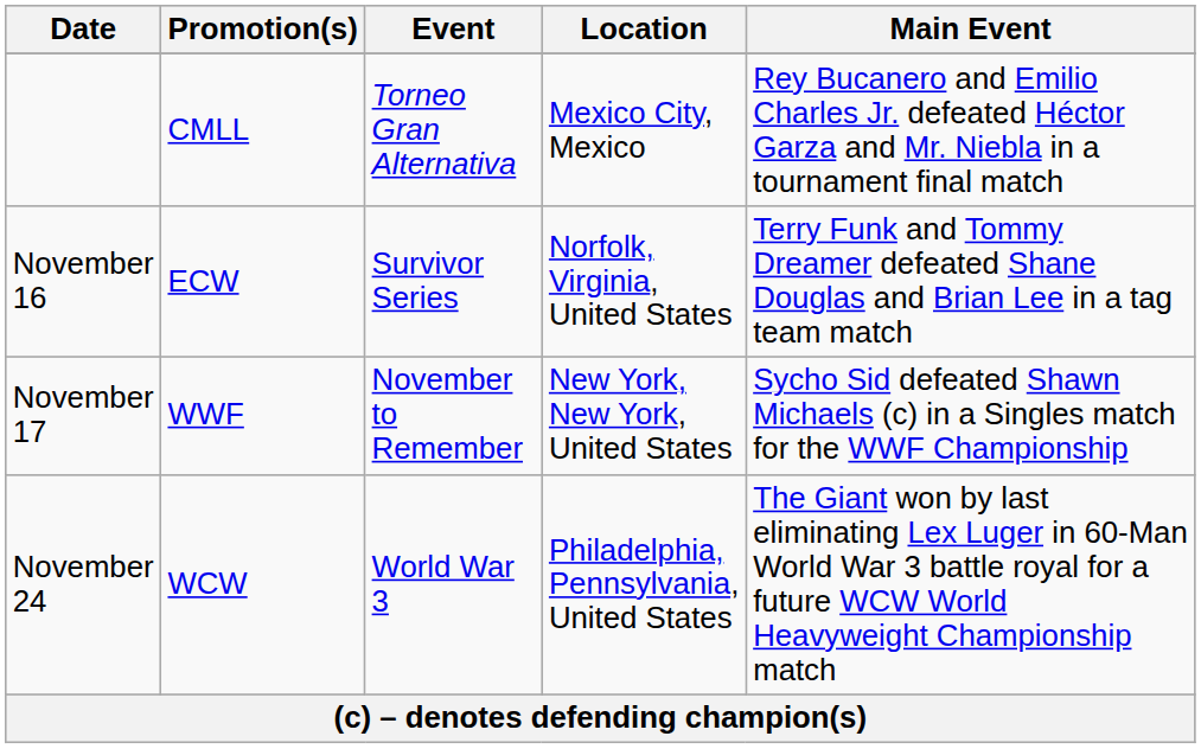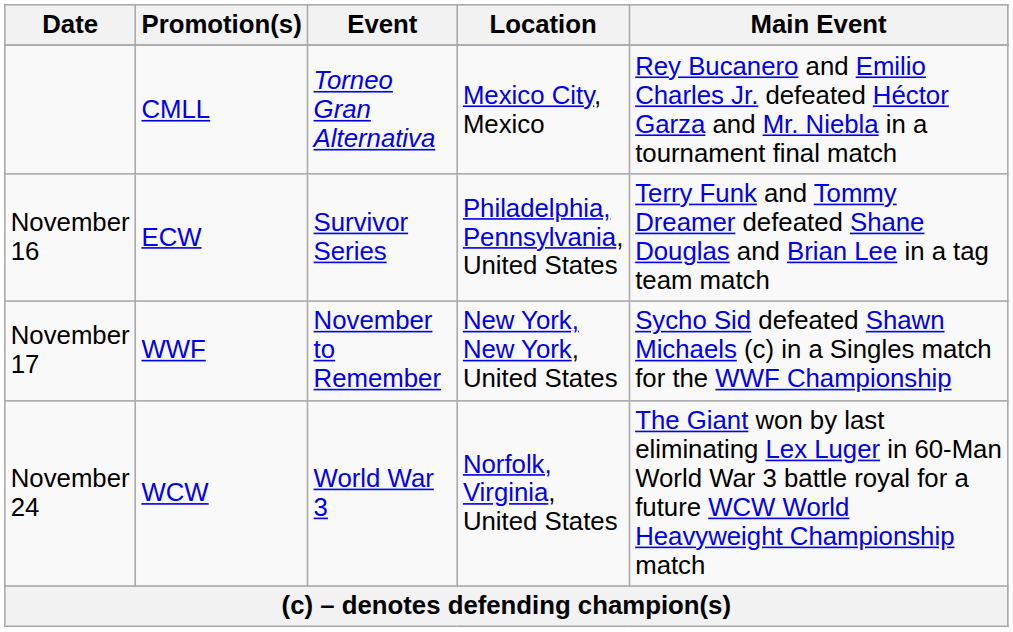November 16 | Location: Norfolk, Virginia, United States -> Philadelphia, Pennsylvania, United States
November 24 | Location: Philadelphia, Pennsylvania, United States -> Norfolk, Virginia, United States
